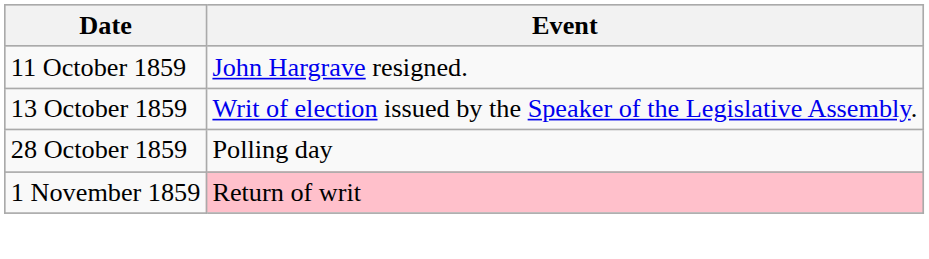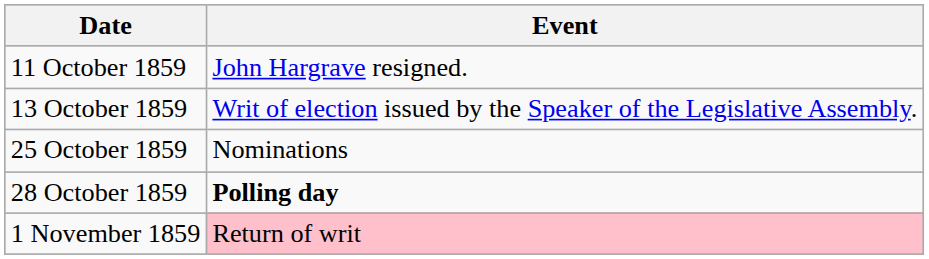+ row: 25 October 1859 | Nominations
28 October 1859 | Event: normal -> bold
